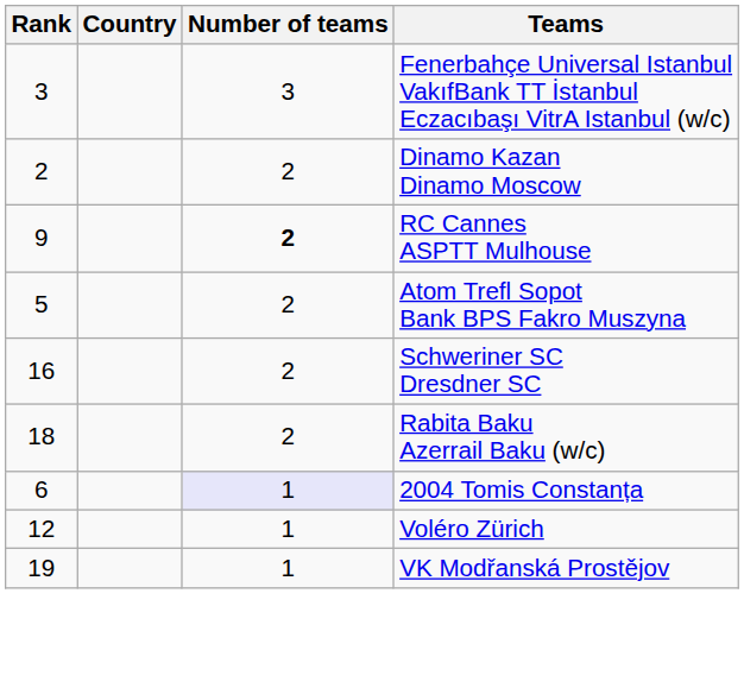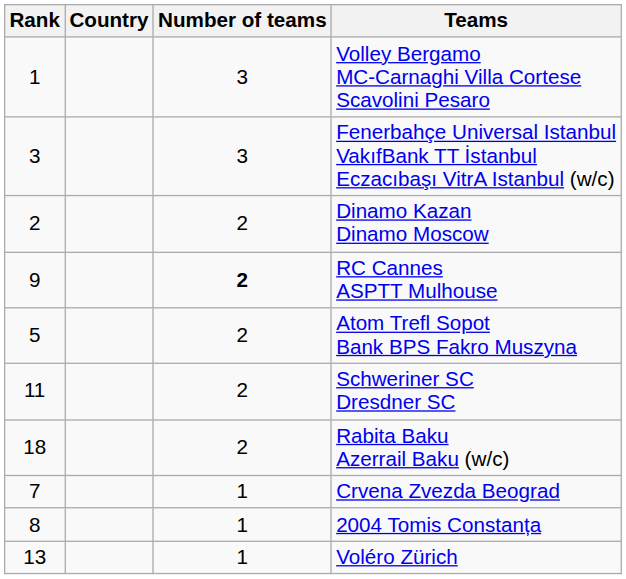+ row: 1 | 3 | Volley Bergamo MC-Carnaghi Villa Cortese Scavolini Pesaro
Schweriner SC Dresdner SC | Rank: 16 -> 11
+ row: 7 | 1 | Crvena Zvezda Beograd
2004 Tomis Constanța | Rank: 6 -> 8
2004 Tomis Constanța | Number of teams: lavender background -> no background
Voléro Zürich | Rank: 12 -> 13
- row: 19 | 1 | VK Modřanská Prostějov
